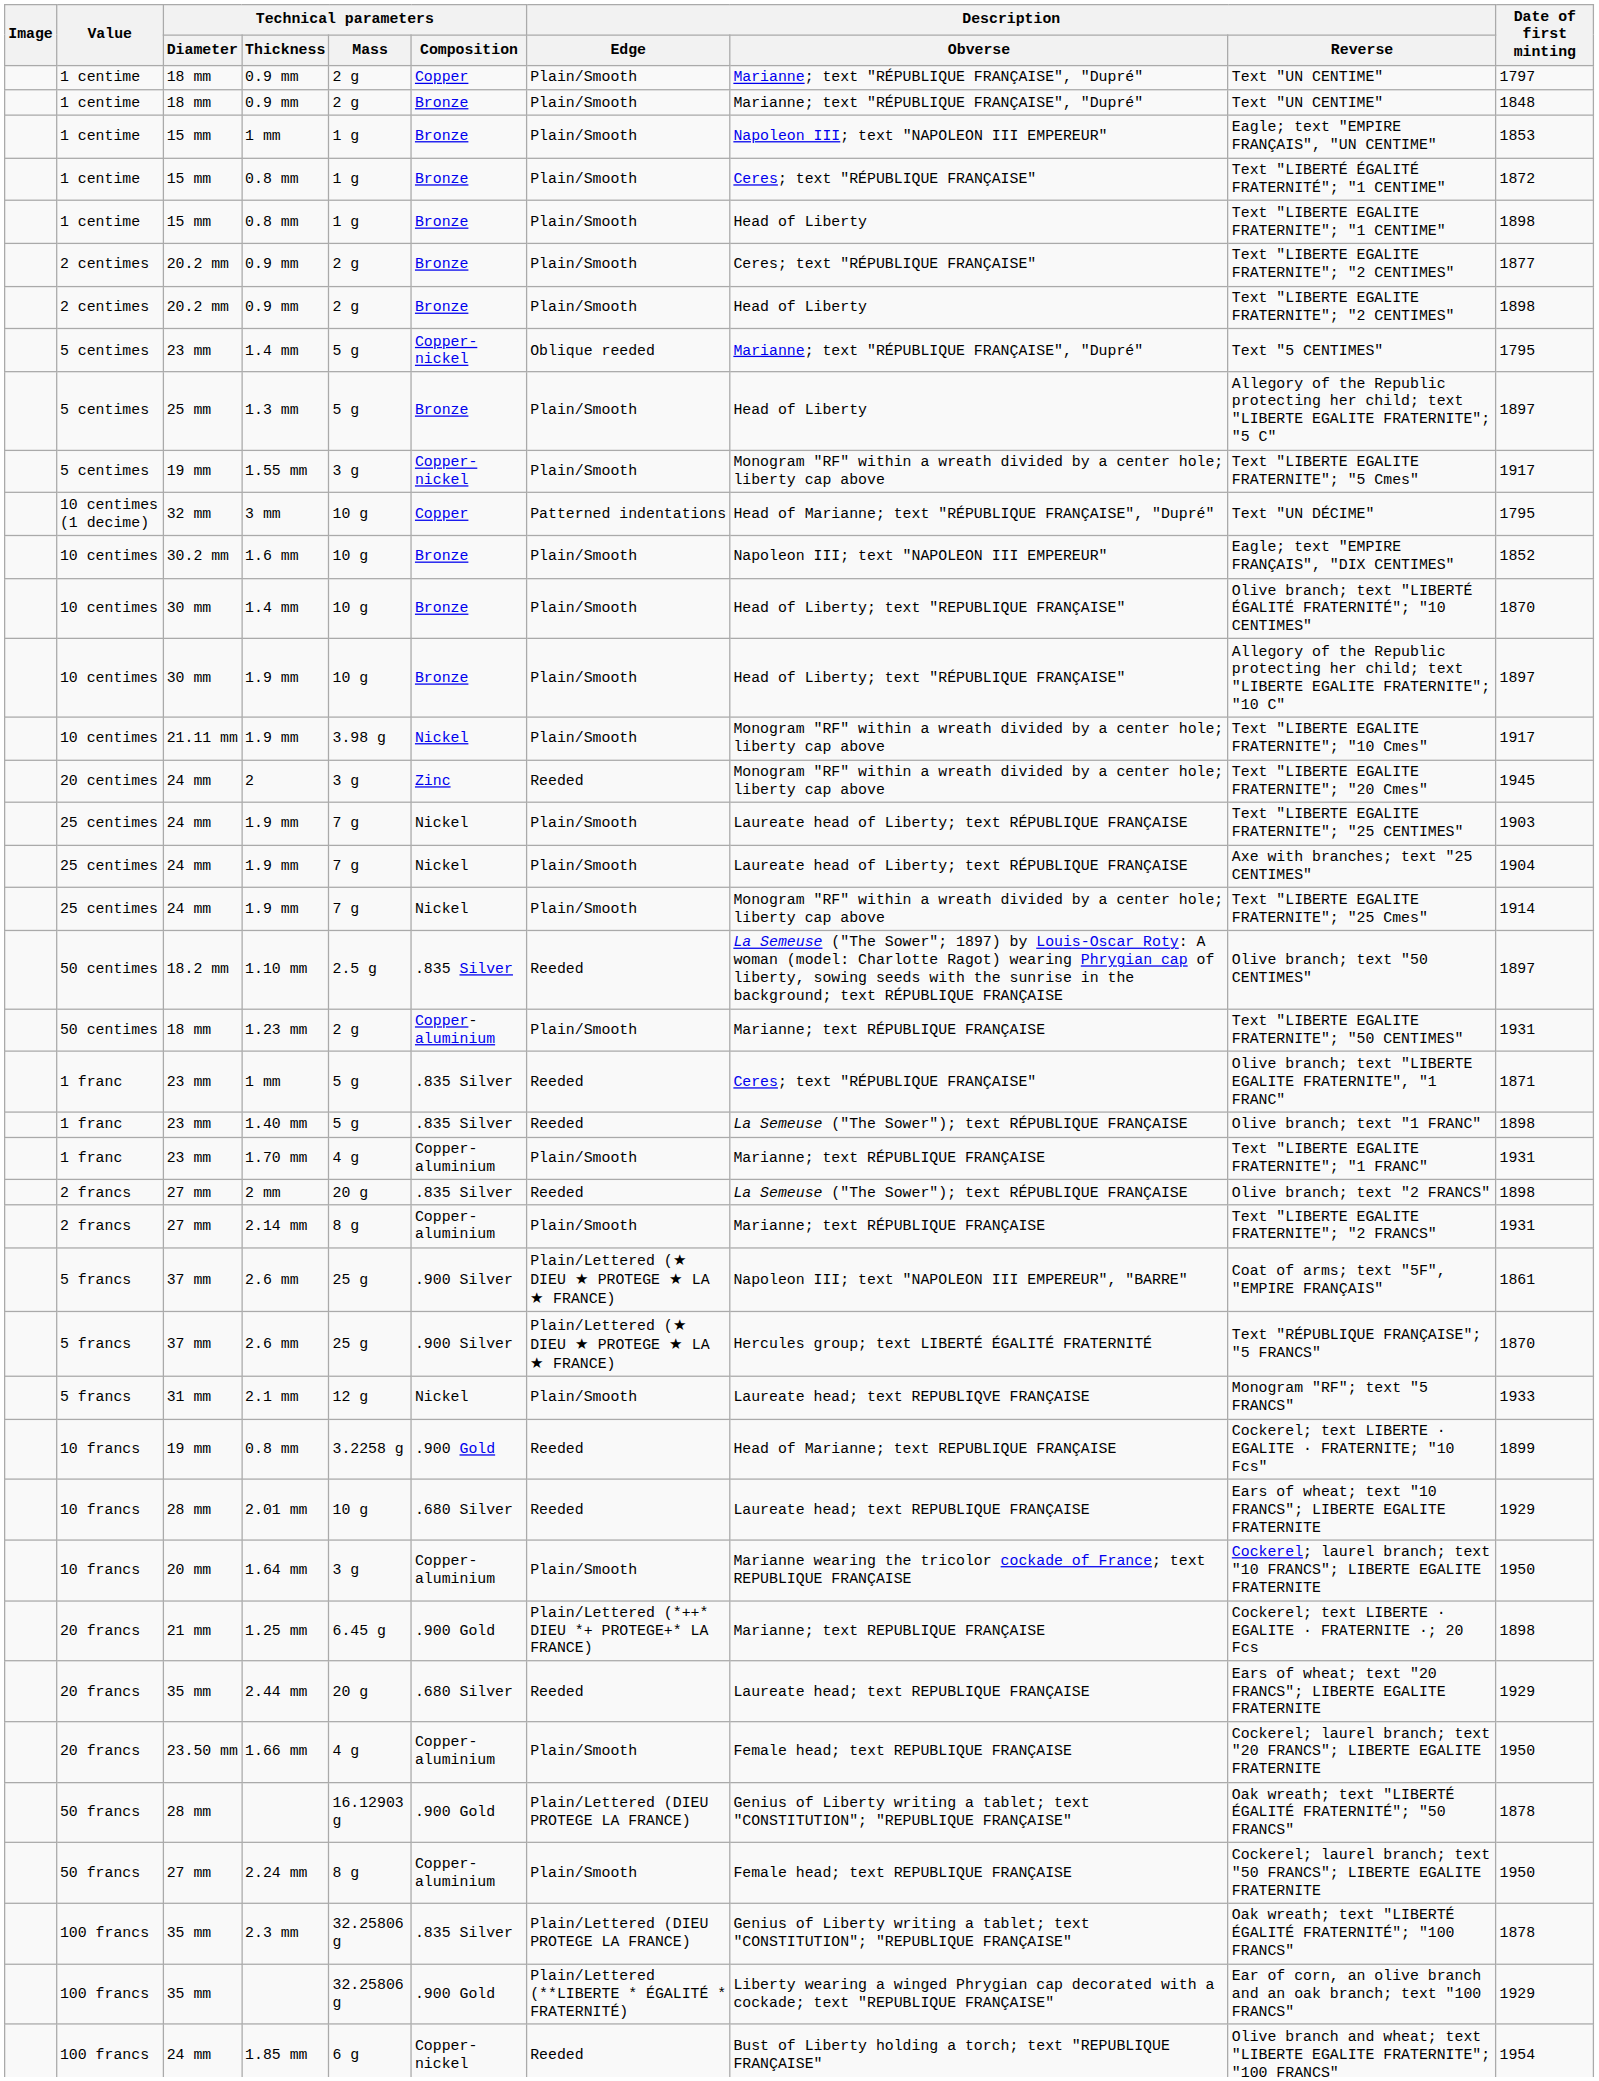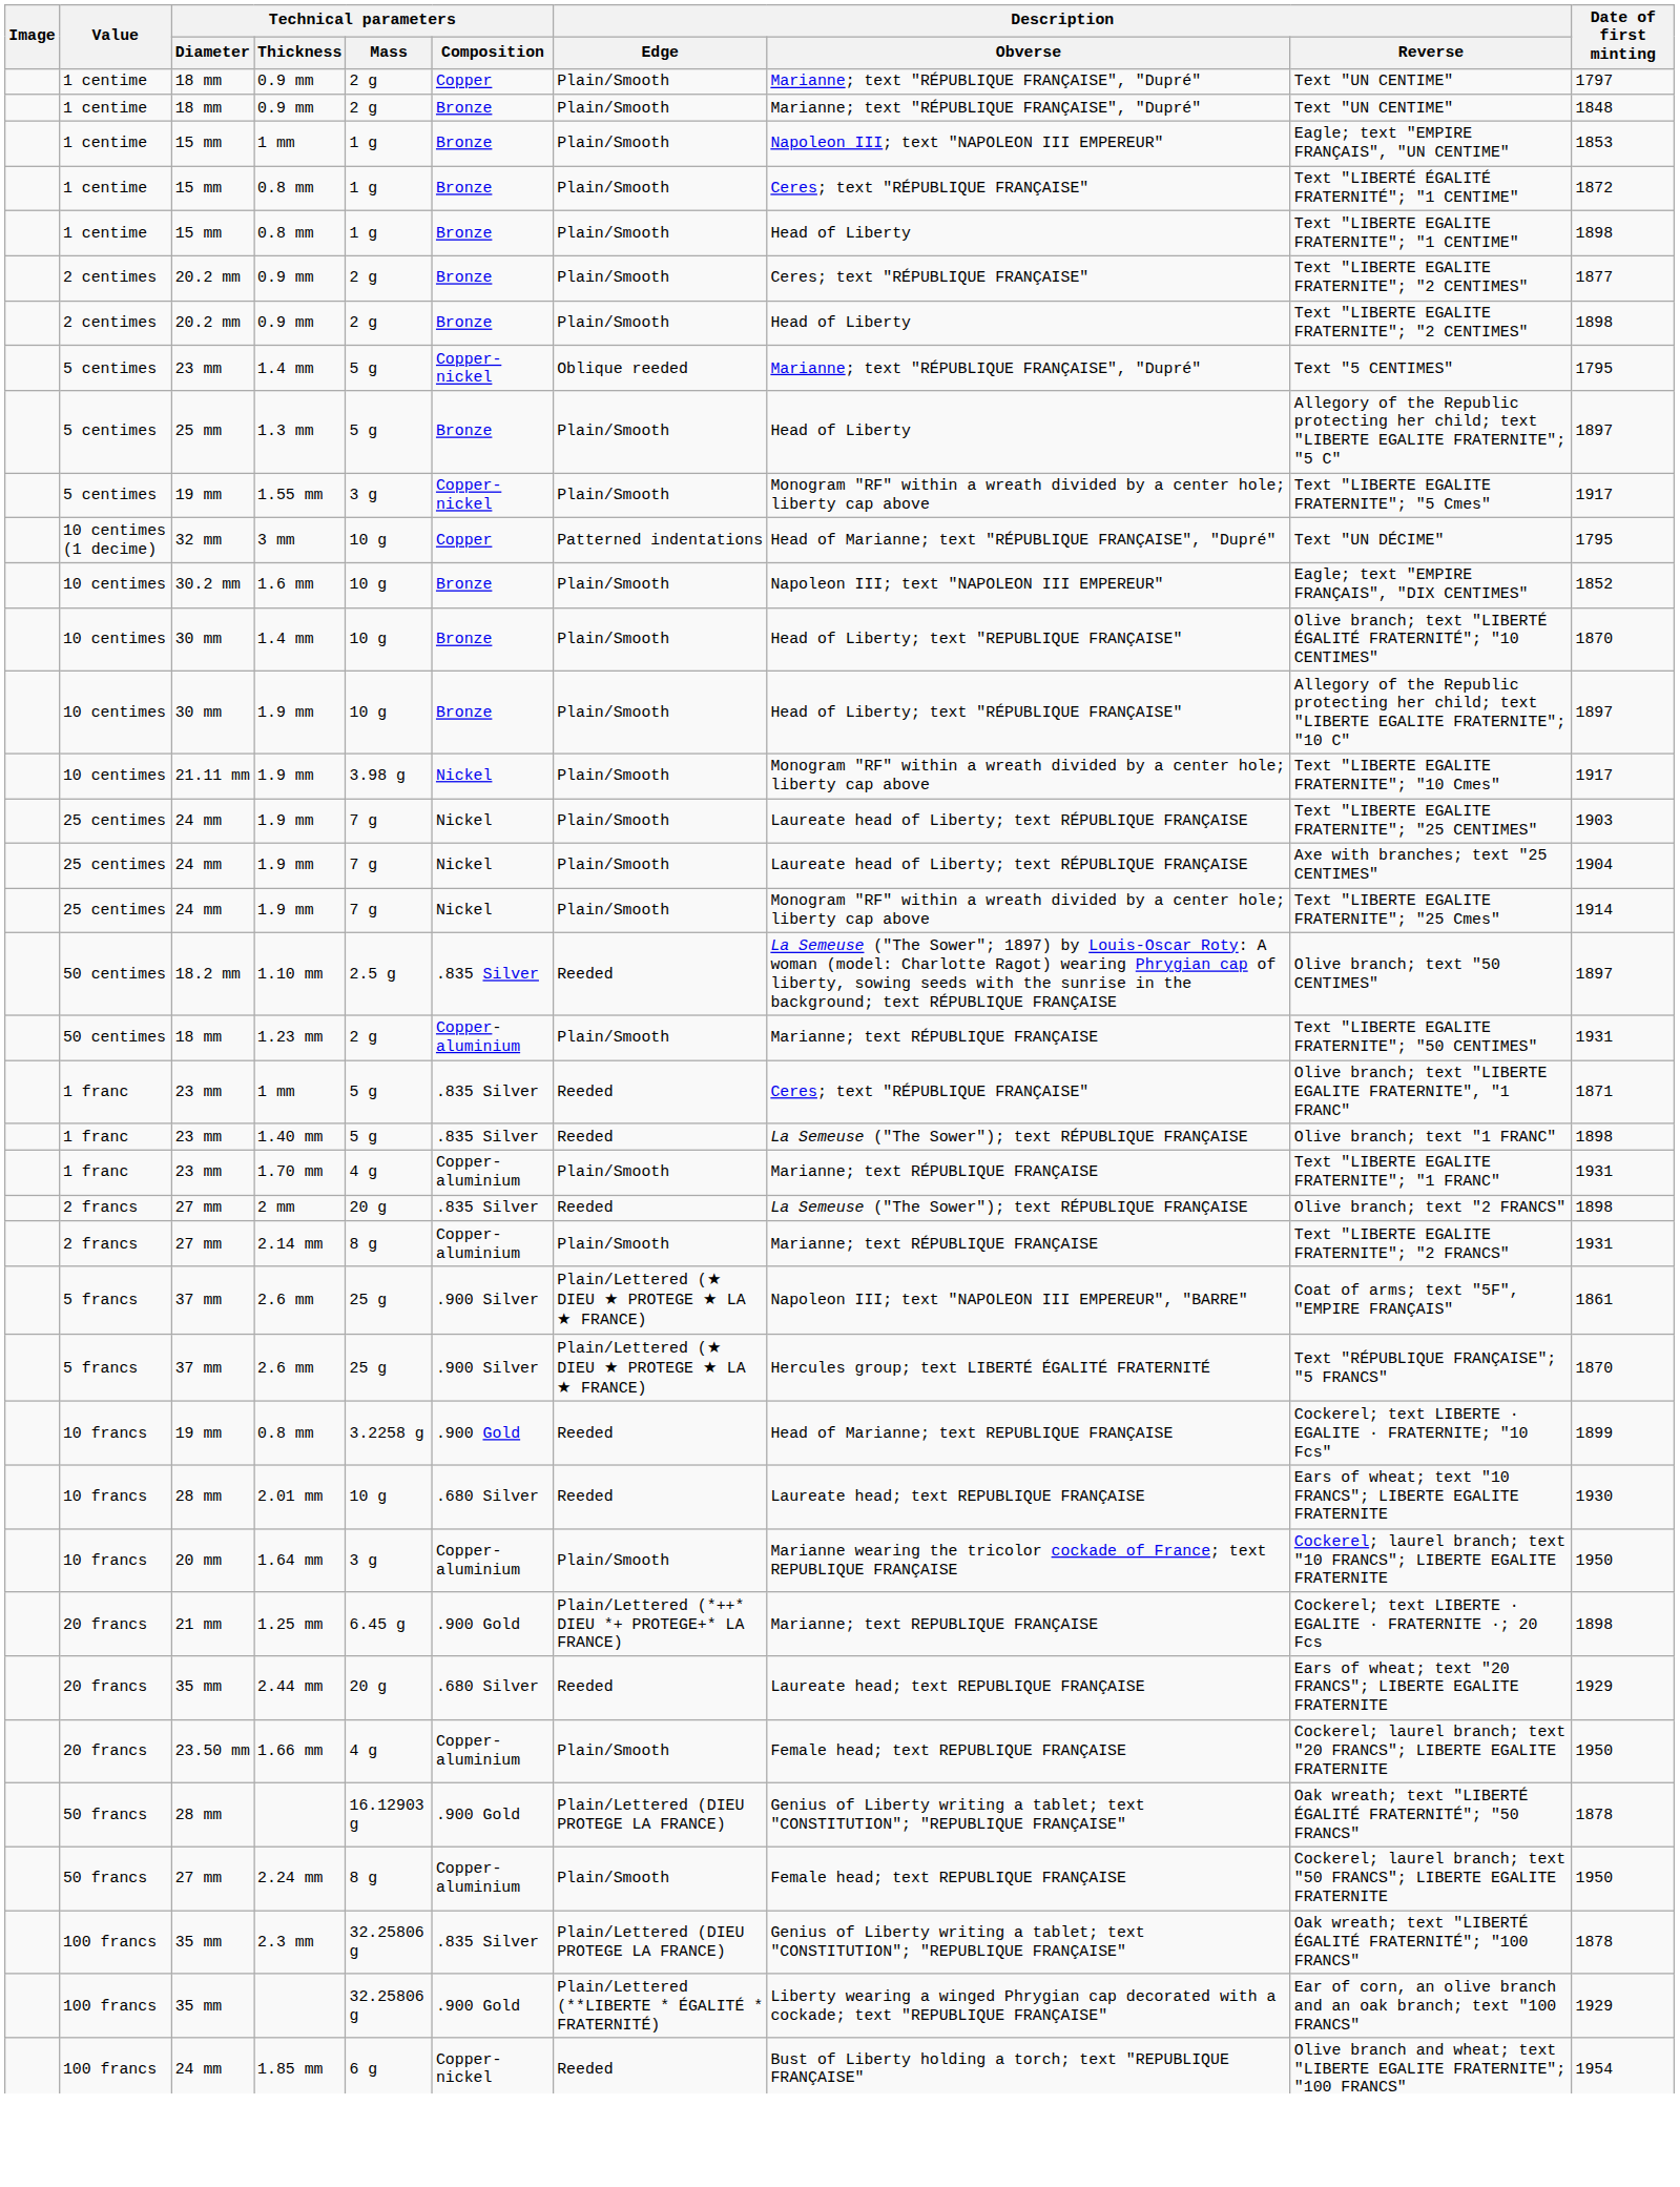- row: 20 centimes | 24 mm | 2 | 3 g | Zinc | Reeded | Monogram "RF" within a wreath divided by a center hole; liberty cap above | Text "LIBERTE EGALITE FRATERNITE"; "20 Cmes" | 1945
- row: 5 francs | 31 mm | 2.1 mm | 12 g | Nickel | Plain/Smooth | Laureate head; text REPUBLIQVE FRANÇAISE | Monogram "RF"; text "5 FRANCS" | 1933
2.01 mm | Date of first minting: 1929 -> 1930
